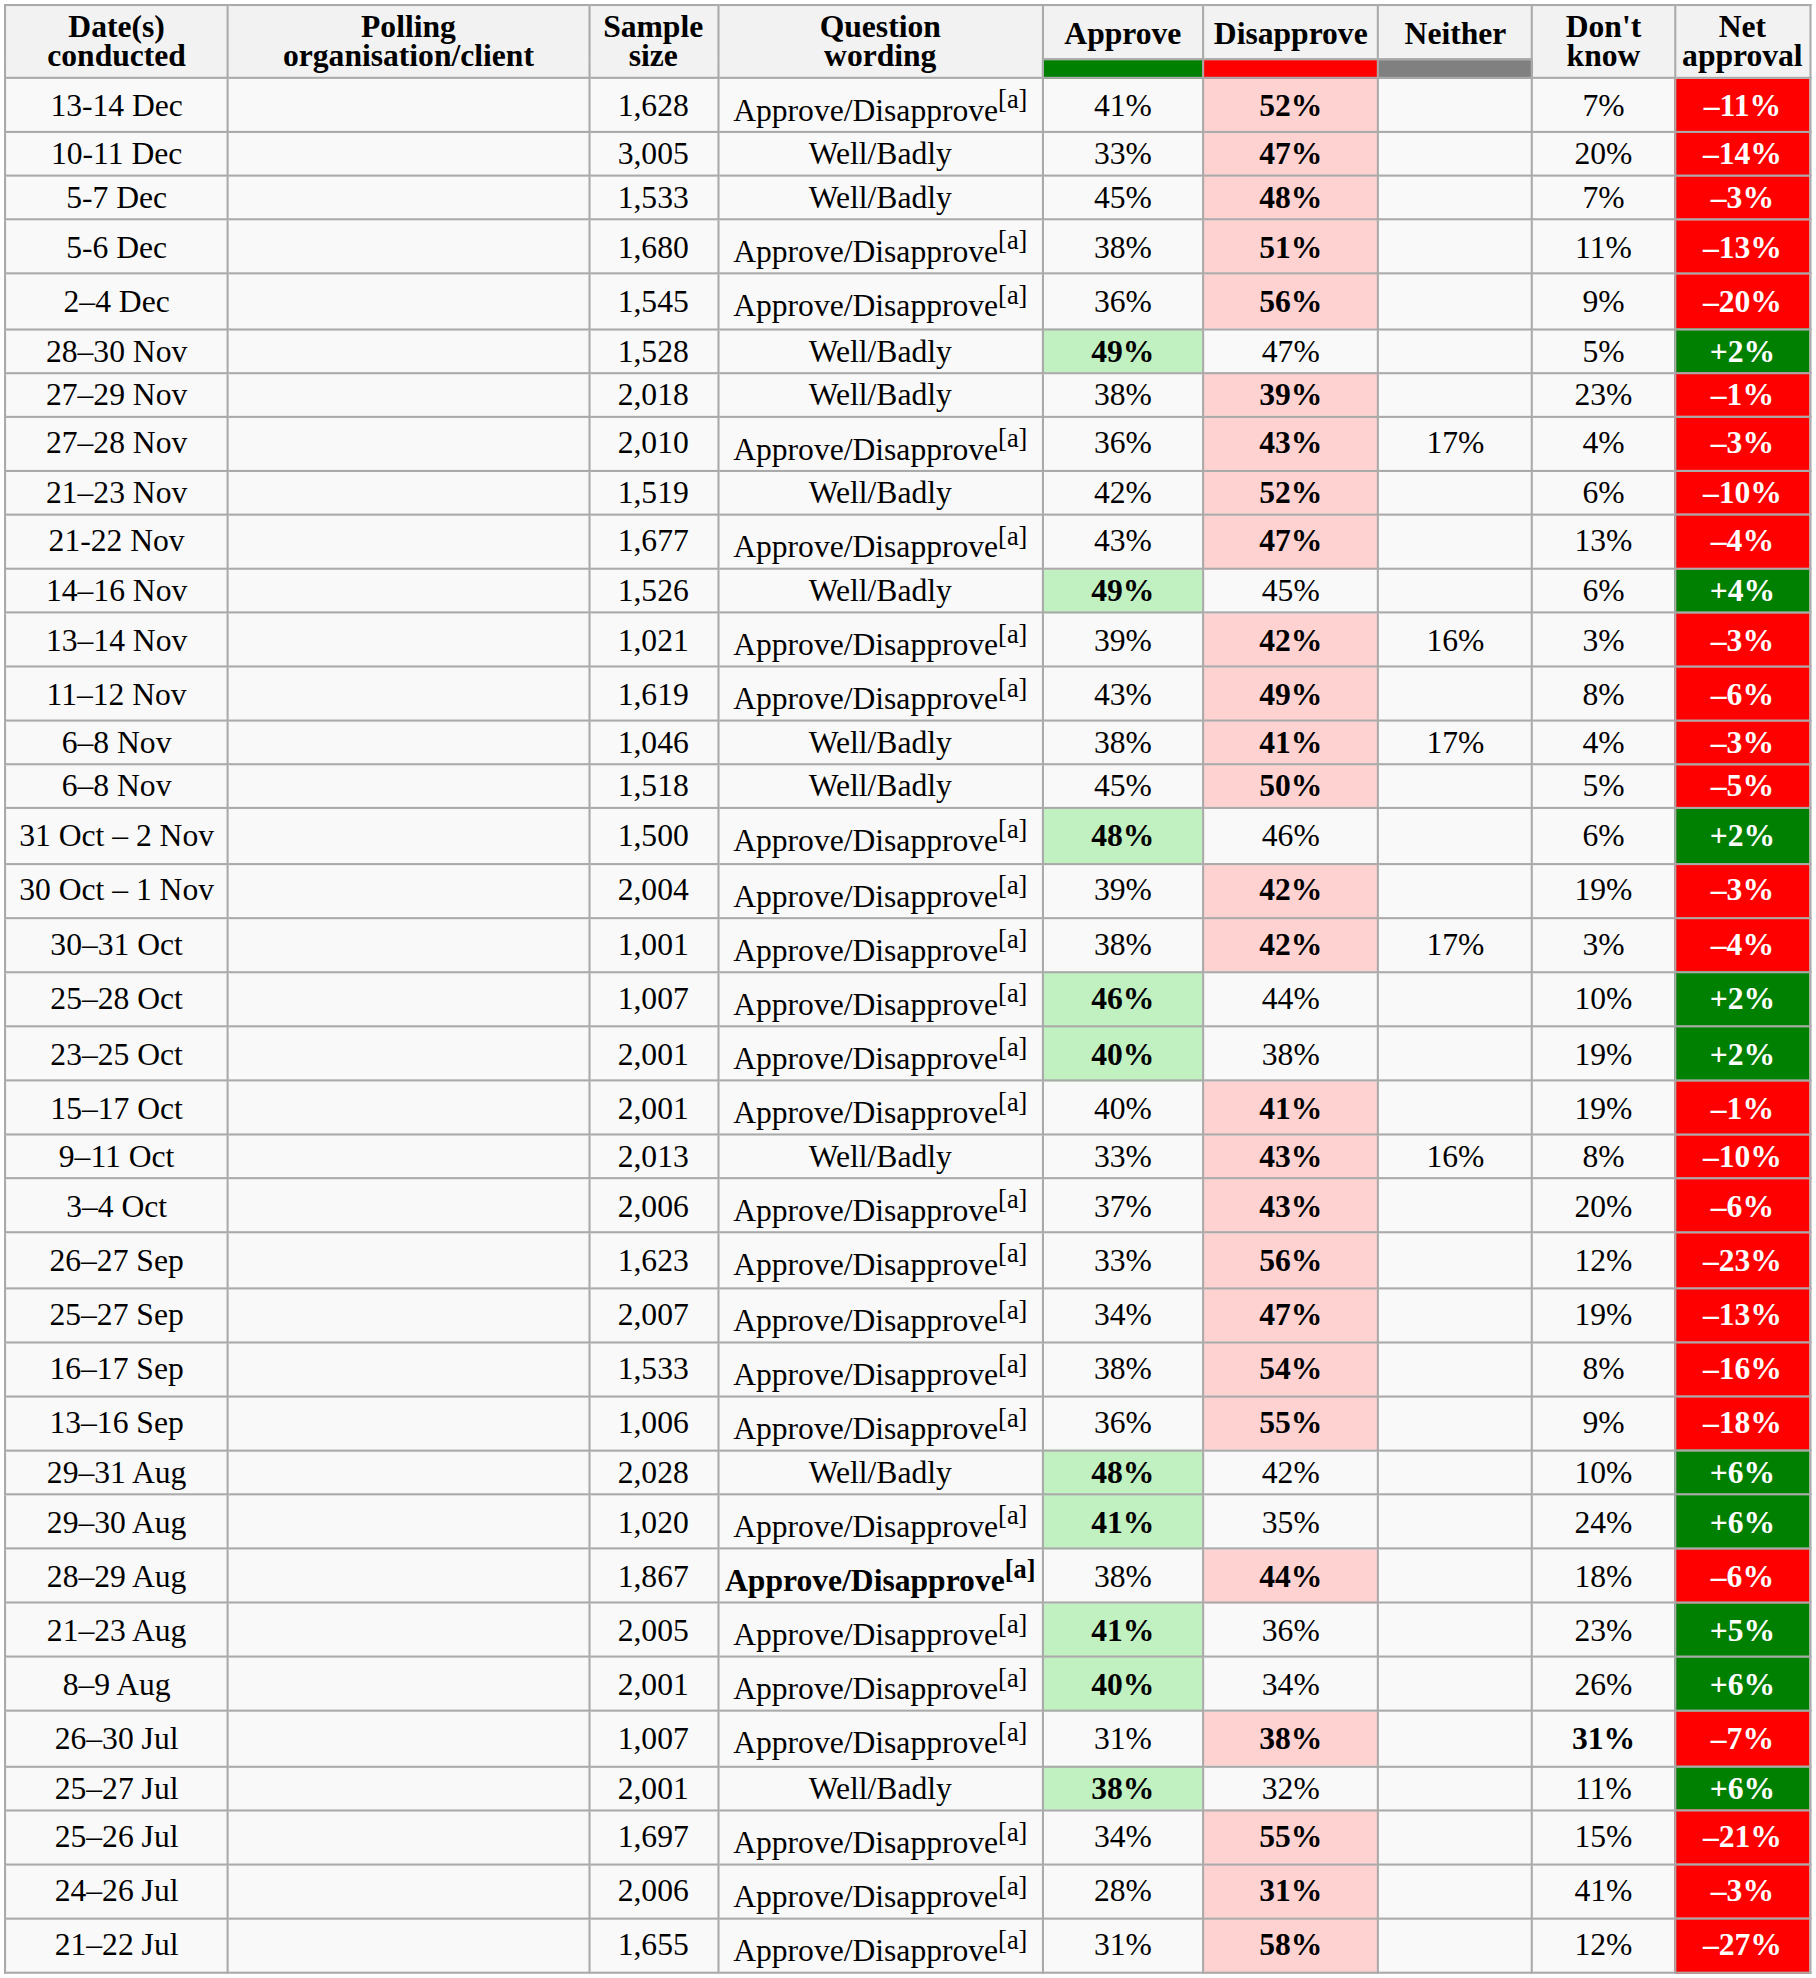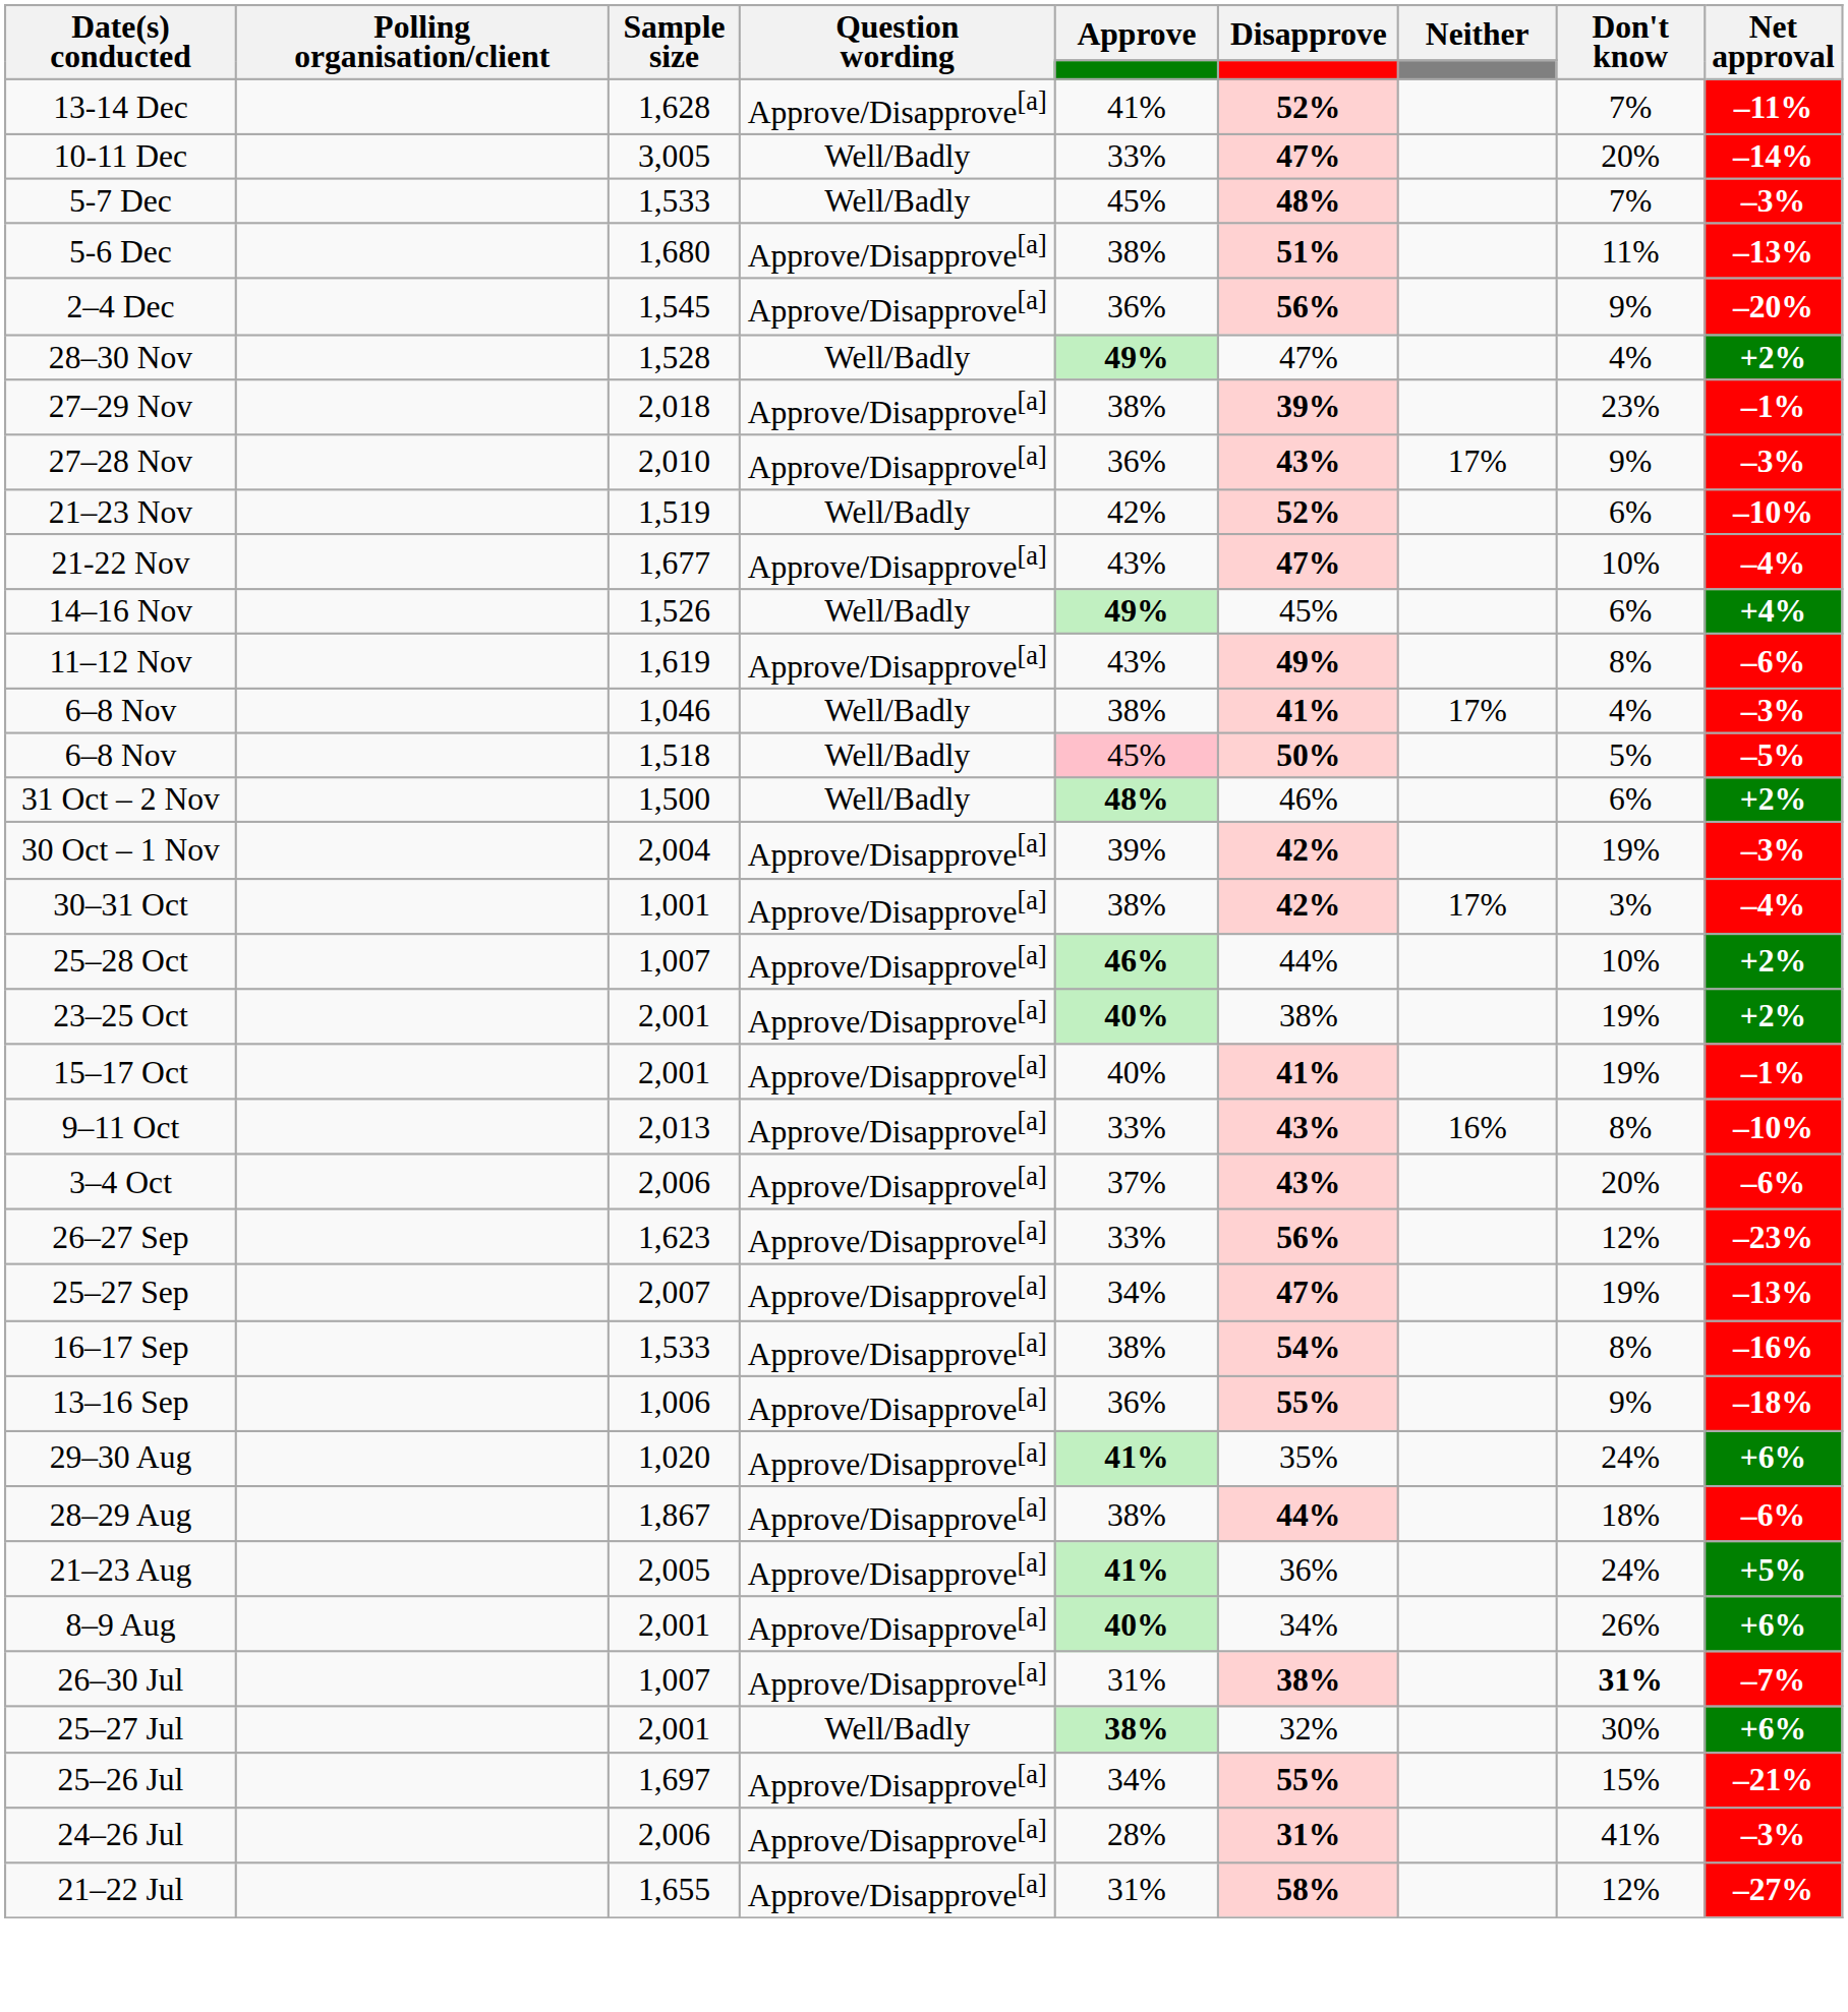28–30 Nov | Don't know: 5% -> 4%
27–29 Nov | Question wording: Well/Badly -> Approve/Disapprove[a]
27–28 Nov | Don't know: 4% -> 9%
21-22 Nov | Don't know: 13% -> 10%
- row: 13–14 Nov | 1,021 | Approve/Disapprove[a] | 39% | 42% | 16% | 3% | –3%
6–8 Nov / 1,518 | Approve: no background -> pink background
31 Oct – 2 Nov | Question wording: Approve/Disapprove[a] -> Well/Badly
9–11 Oct | Question wording: Well/Badly -> Approve/Disapprove[a]
- row: 29–31 Aug | 2,028 | Well/Badly | 48% | 42% | 10% | +6%
28–29 Aug | Question wording: bold -> normal
21–23 Aug | Don't know: 23% -> 24%
25–27 Jul | Don't know: 11% -> 30%
